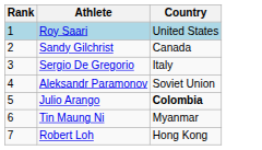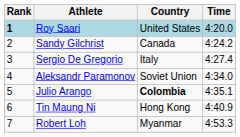+ column: Time | 4:20.0 | 4:24.2 | 4:27.4 | 4:34.0 | 4:35.1 | 4:40.9 | 4:53.3
Roy Saari | Rank: normal -> bold
Tin Maung Ni | Country: Myanmar -> Hong Kong
Robert Loh | Country: Hong Kong -> Myanmar
